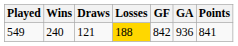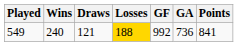549 | GF: 842 -> 992
549 | GA: 936 -> 736
